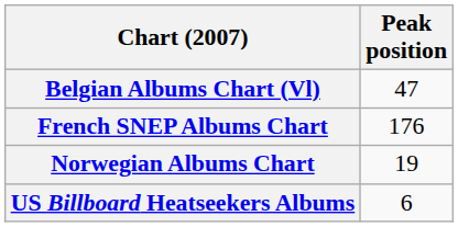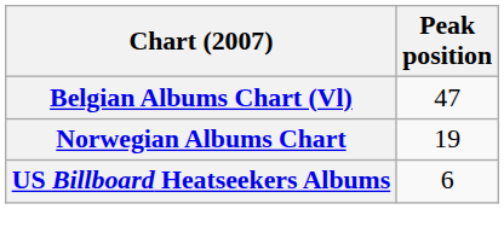- row: French SNEP Albums Chart | 176
